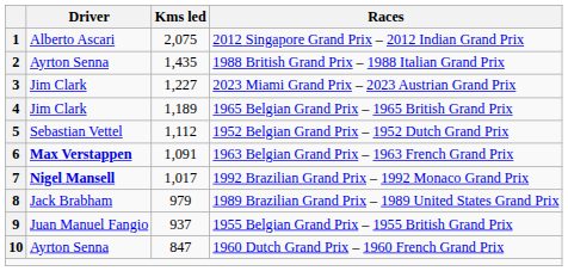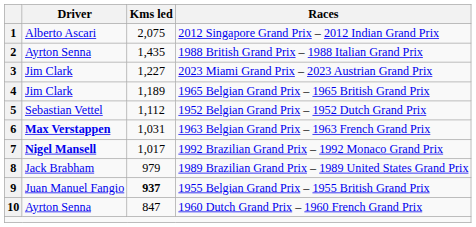6 | Kms led: 1,091 -> 1,031
9 | Kms led: normal -> bold
